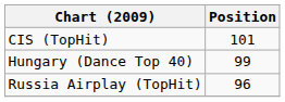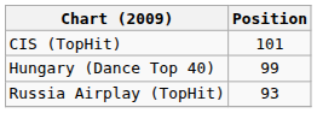Russia Airplay (TopHit) | Position: 96 -> 93
